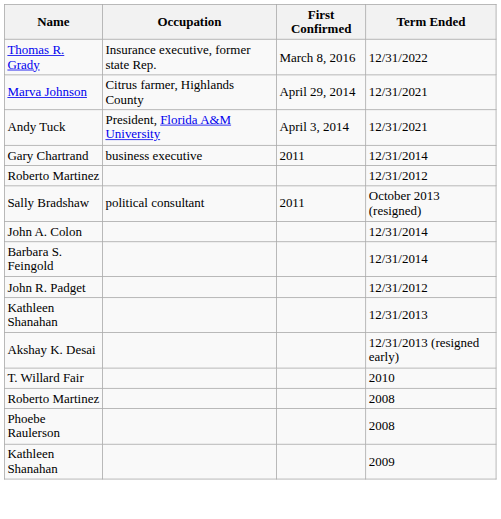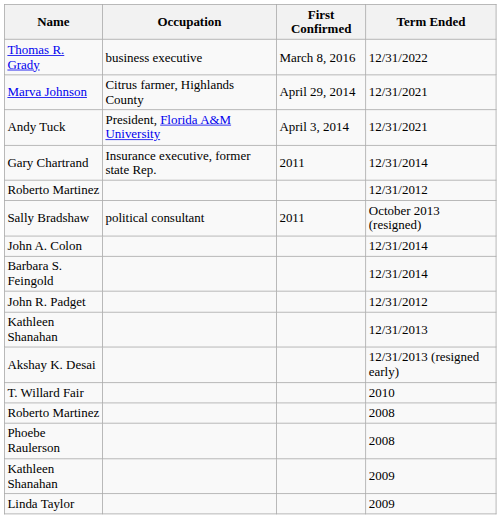Thomas R. Grady | Occupation: Insurance executive, former state Rep. -> business executive
Gary Chartrand | Occupation: business executive -> Insurance executive, former state Rep.
+ row: Linda Taylor | 2009
